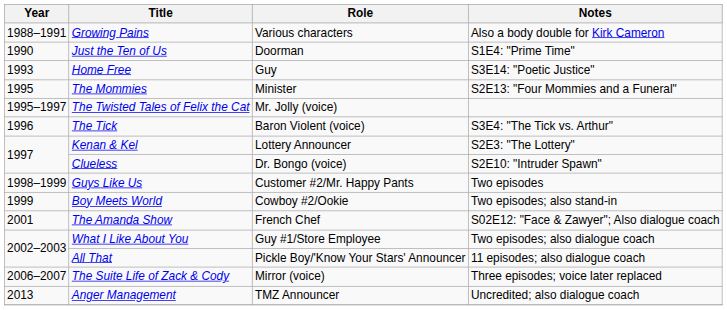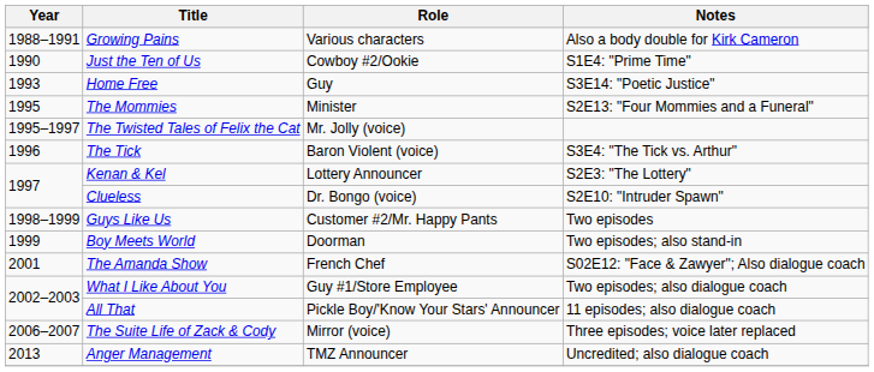Just the Ten of Us | Role: Doorman -> Cowboy #2/Ookie
Boy Meets World | Role: Cowboy #2/Ookie -> Doorman
